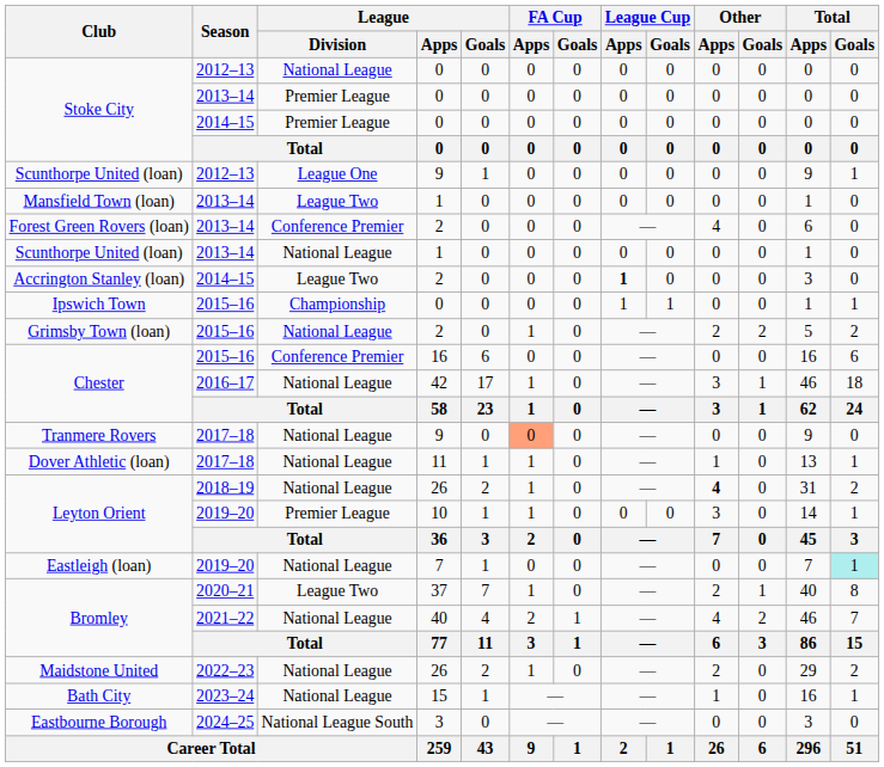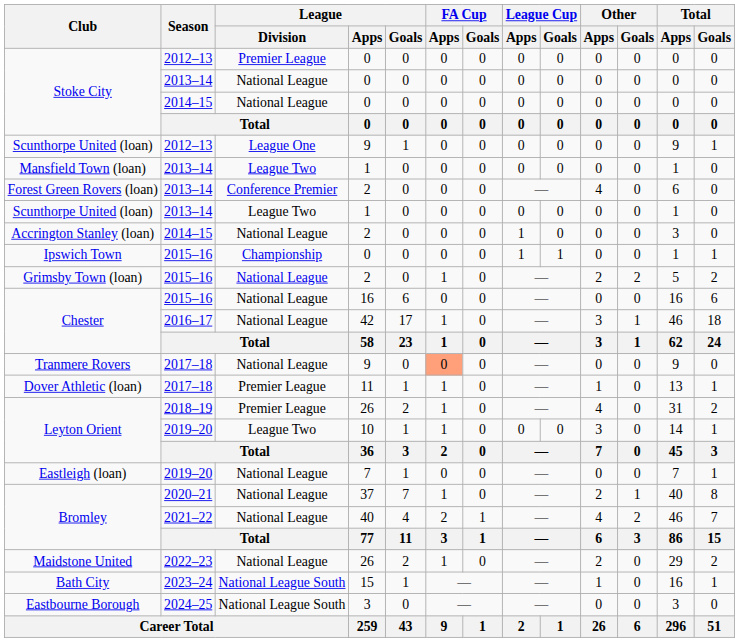Stoke City / 2012–13 | League / Division: National League -> Premier League
Stoke City / 2013–14 | League / Division: Premier League -> National League
Stoke City / 2014–15 | League / Division: Premier League -> National League
Scunthorpe United (loan) / 2013–14 | League / Division: National League -> League Two
Accrington Stanley (loan) | League / Division: League Two -> National League
Accrington Stanley (loan) | League Cup / Apps: bold -> normal
Chester / 2015–16 | League / Division: Conference Premier -> National League
Dover Athletic (loan) | League / Division: National League -> Premier League
Leyton Orient / 2018–19 | League / Division: National League -> Premier League
Leyton Orient / 2018–19 | Other / Apps: bold -> normal
Leyton Orient / 2019–20 | League / Division: Premier League -> League Two
Eastleigh (loan) | Total / Goals: paleturquoise background -> no background
Bromley / 2020–21 | League / Division: League Two -> National League
Bath City | League / Division: National League -> National League South
